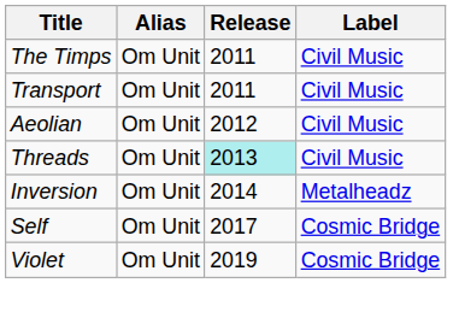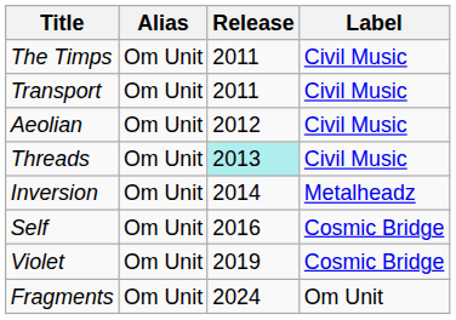Self | Release: 2017 -> 2016
+ row: Fragments | Om Unit | 2024 | Om Unit
